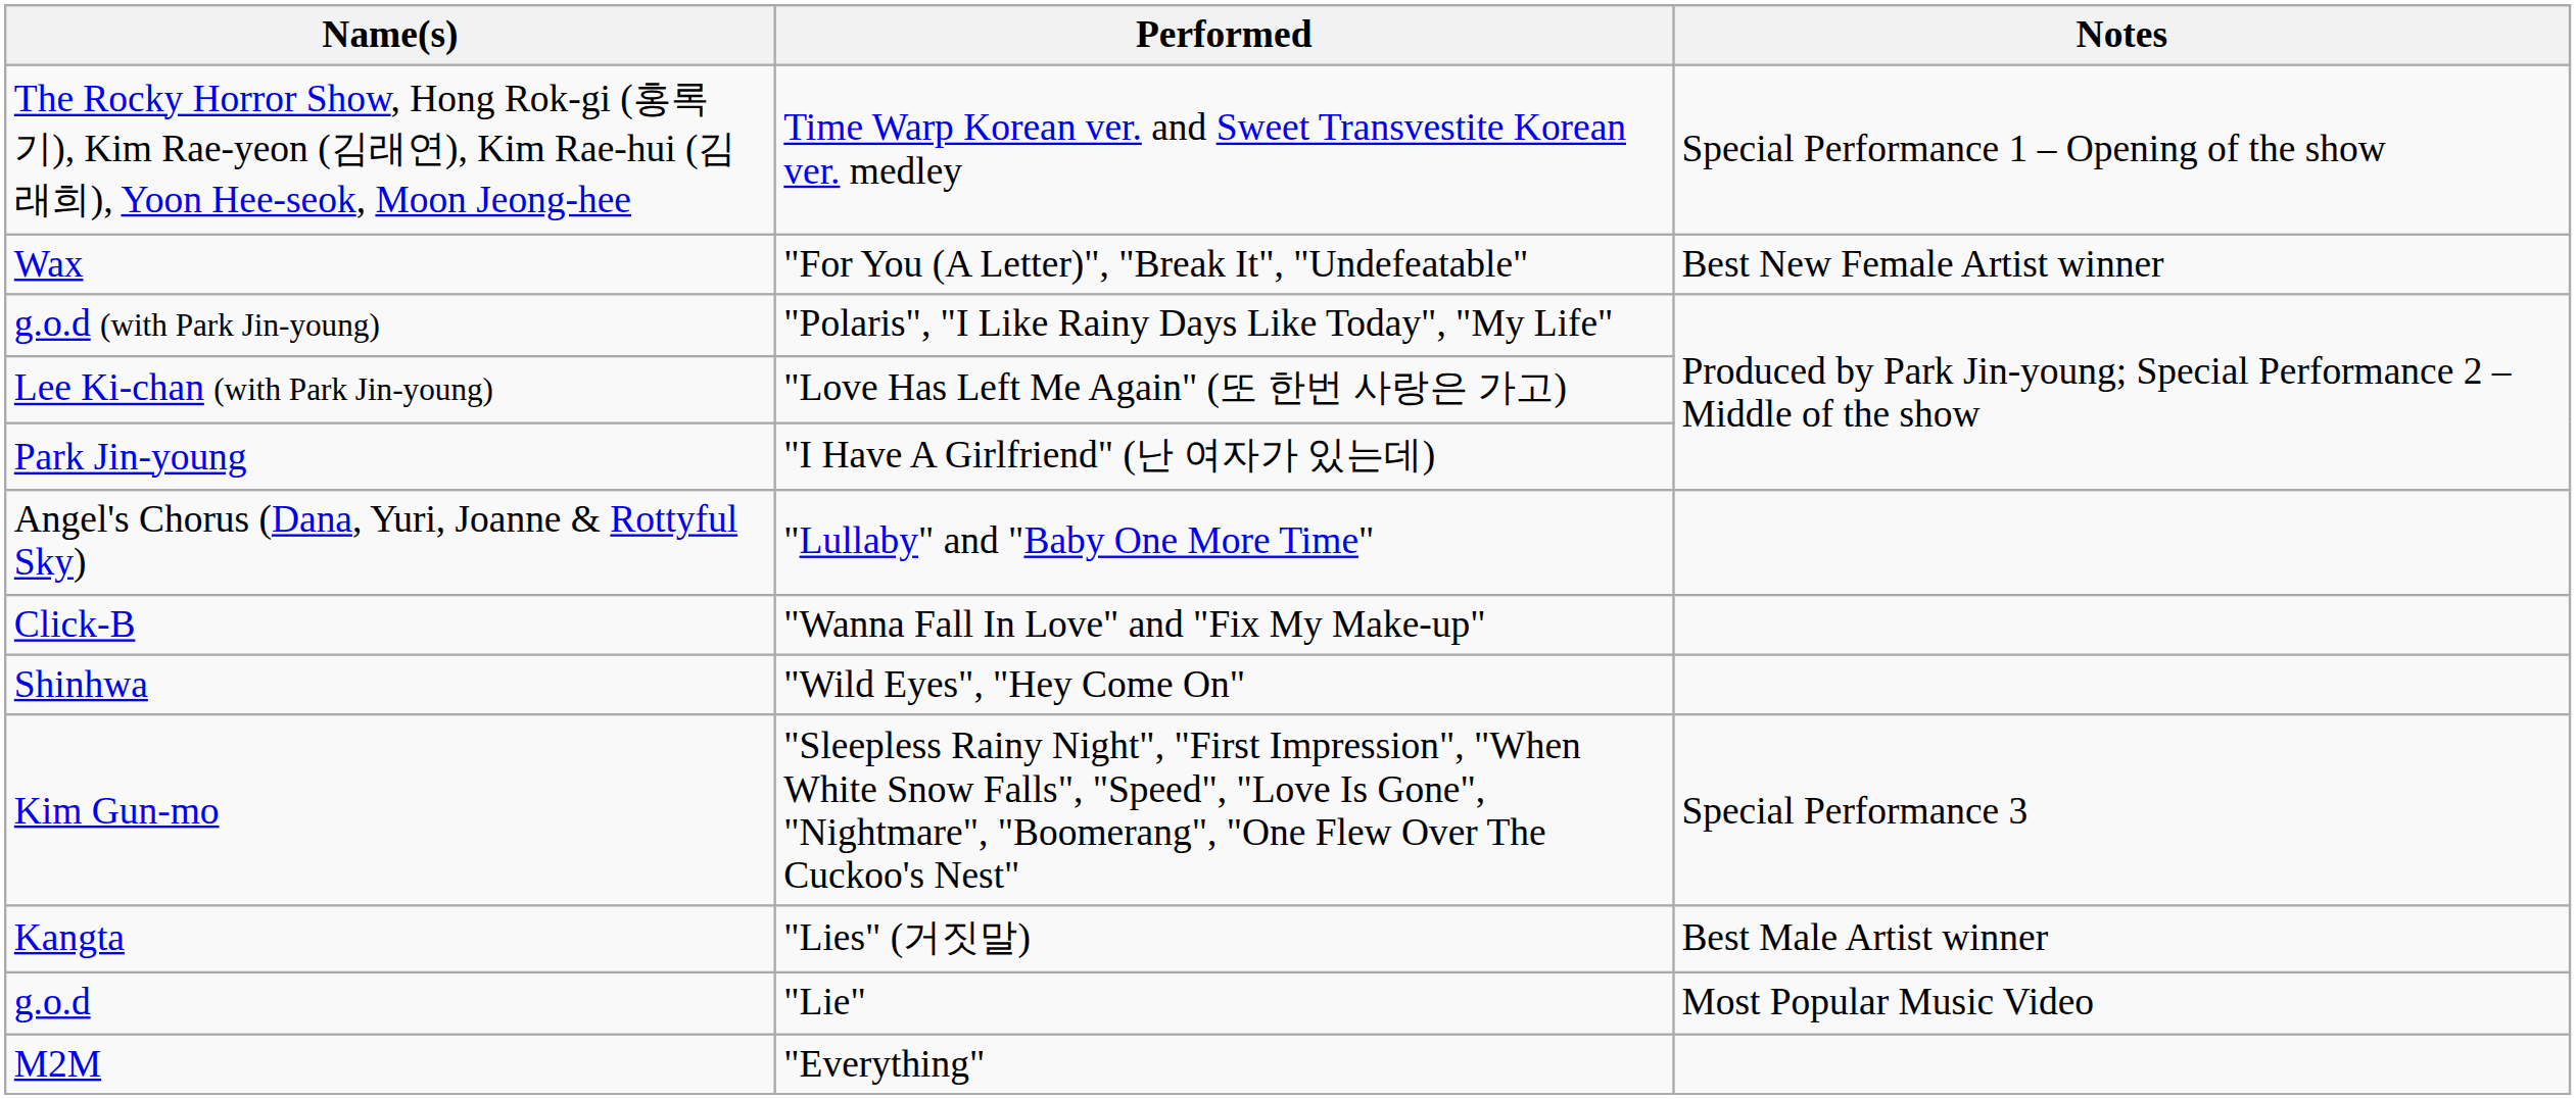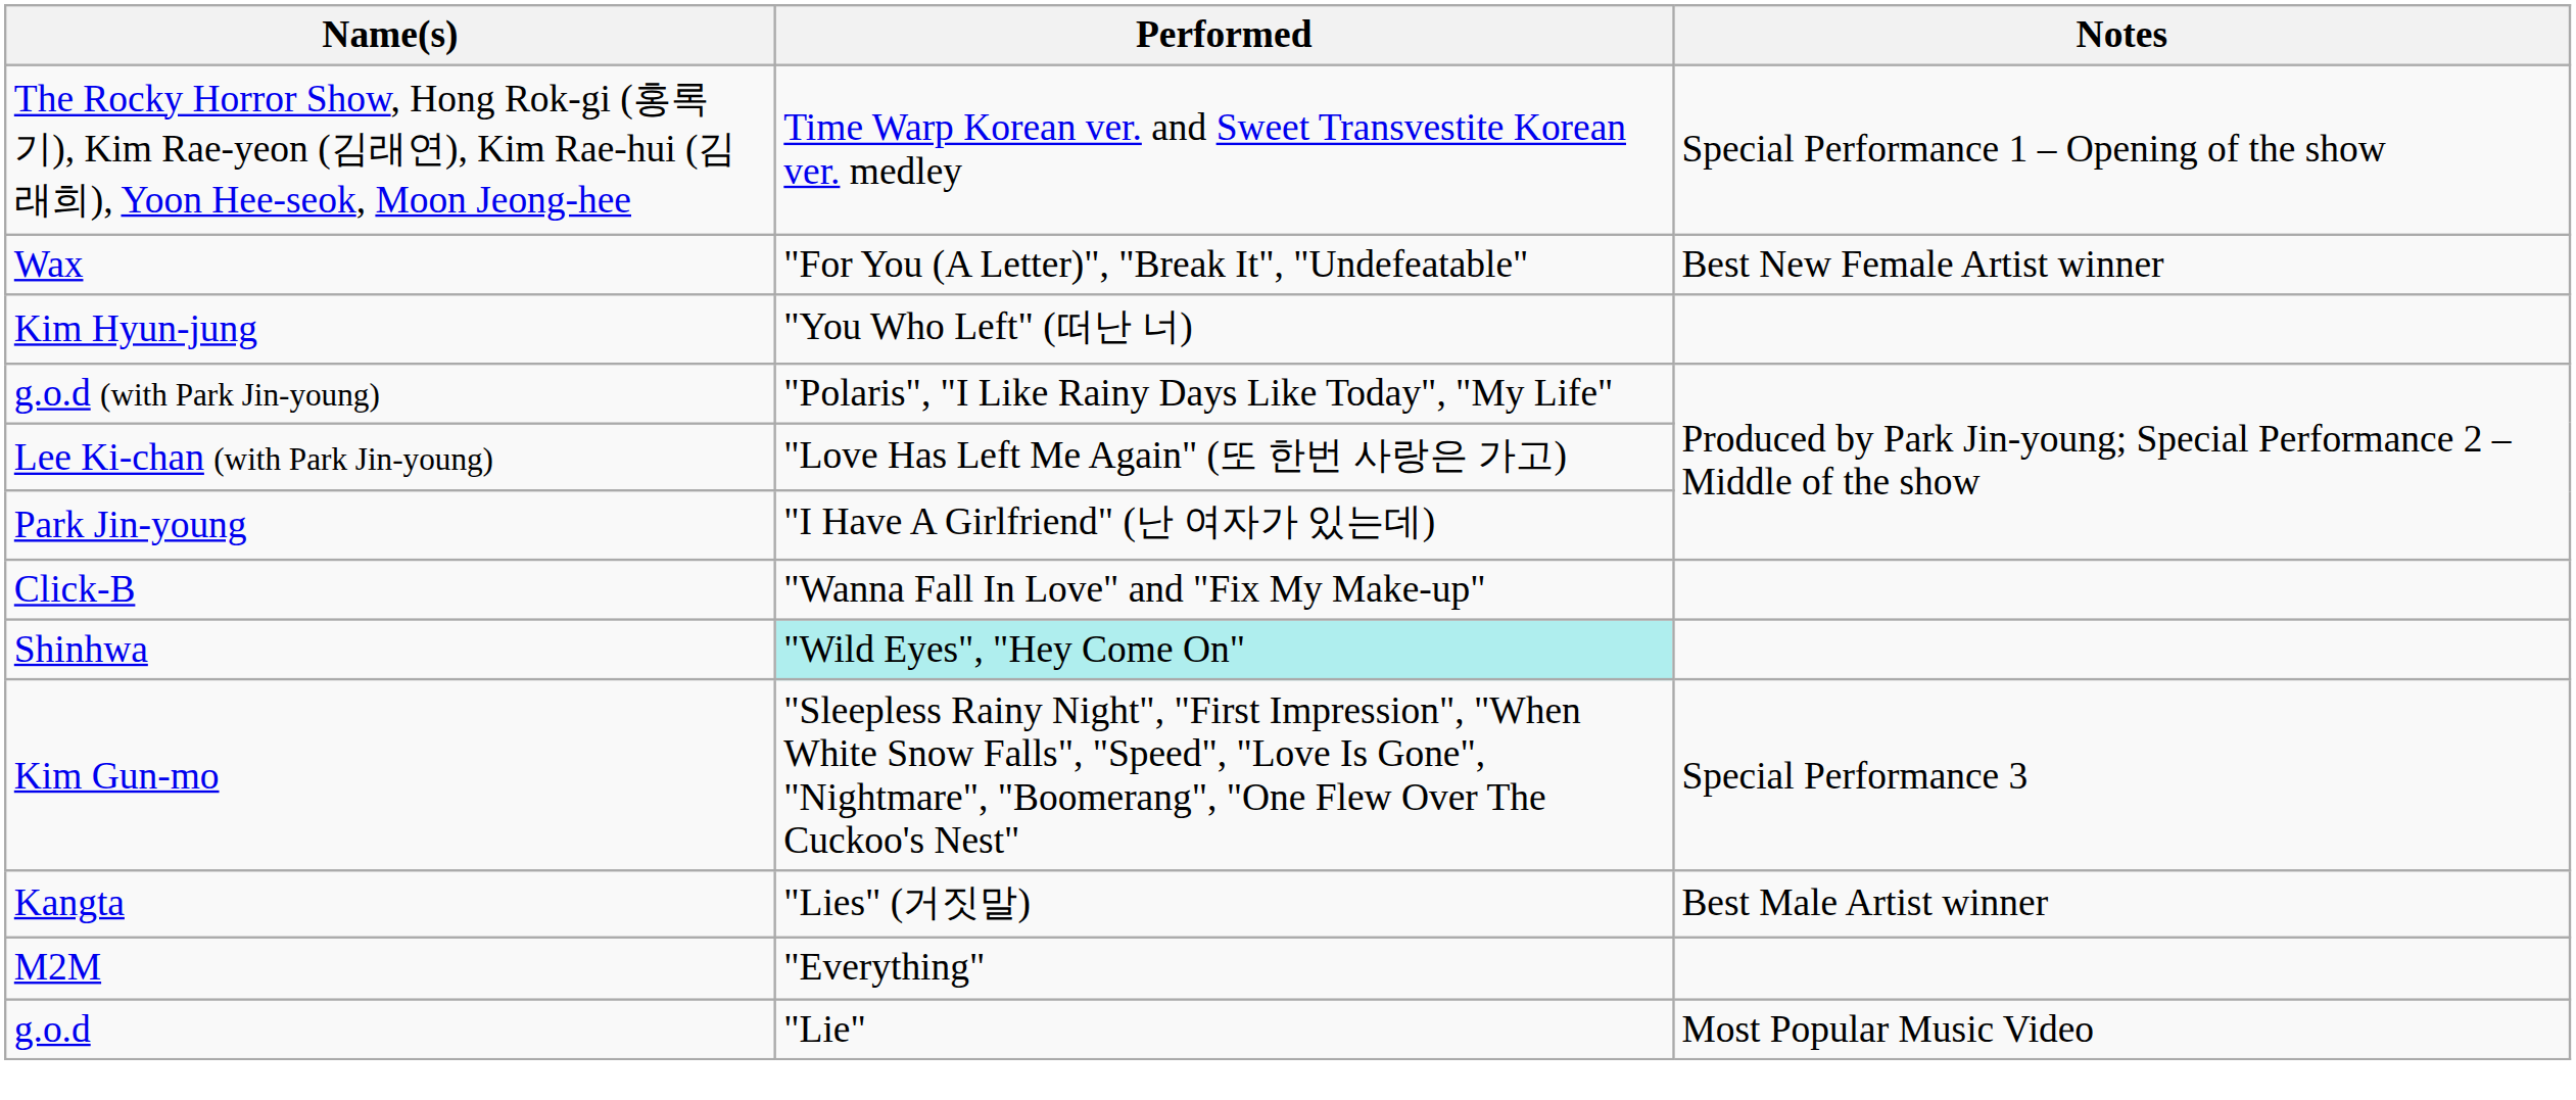+ row: Kim Hyun-jung | "You Who Left" (떠난 너)
- row: Angel's Chorus (Dana, Yuri, Joanne & Rottyful Sky) | "Lullaby" and "Baby One More Time"
Shinhwa | Performed: no background -> paleturquoise background
rows swapped: M2M <-> g.o.d
